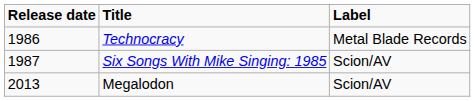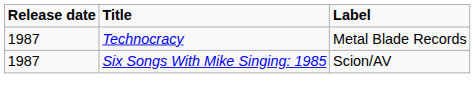Technocracy | Release date: 1986 -> 1987
- row: 2013 | Megalodon | Scion/AV
